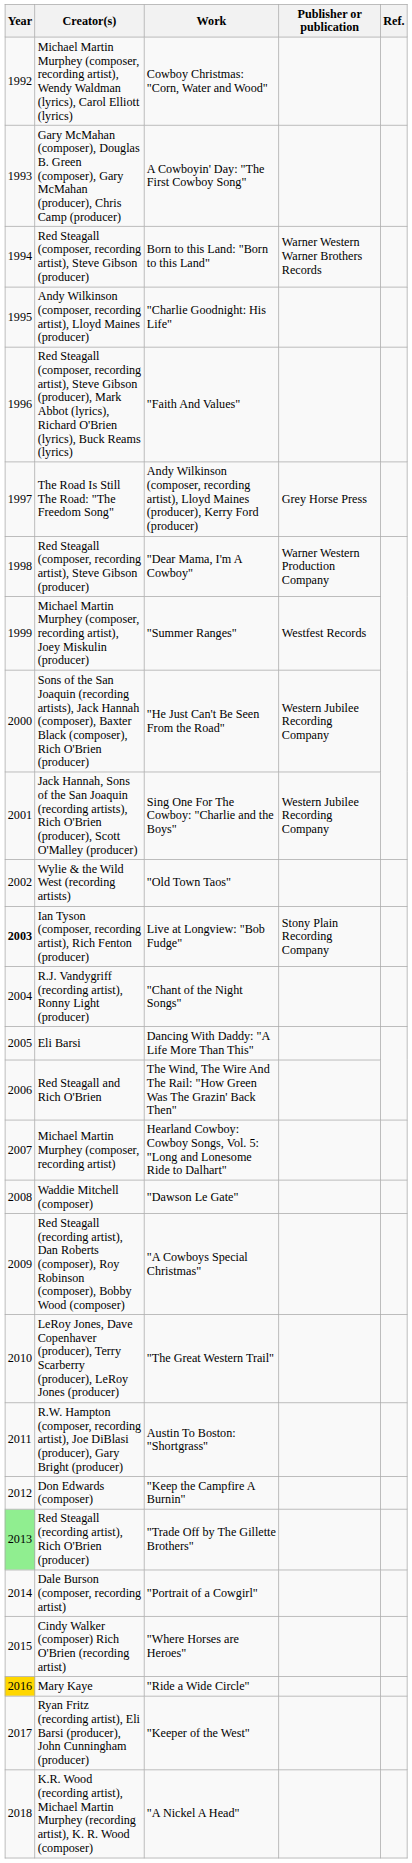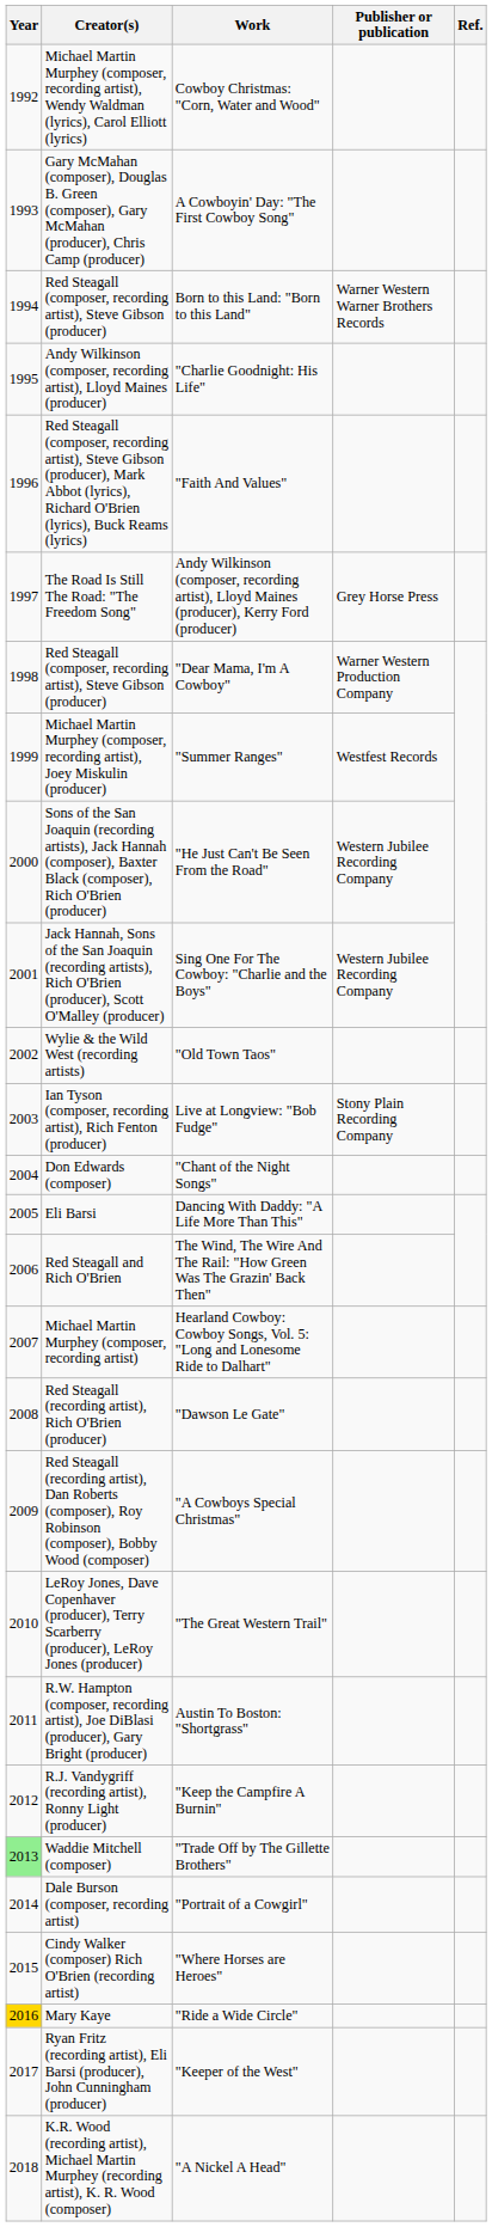Live at Longview: "Bob Fudge" | Year: bold -> normal
"Chant of the Night Songs" | Creator(s): R.J. Vandygriff (recording artist), Ronny Light (producer) -> Don Edwards (composer)
"Dawson Le Gate" | Creator(s): Waddie Mitchell (composer) -> Red Steagall (recording artist), Rich O'Brien (producer)
"Keep the Campfire A Burnin" | Creator(s): Don Edwards (composer) -> R.J. Vandygriff (recording artist), Ronny Light (producer)
"Trade Off by The Gillette Brothers" | Creator(s): Red Steagall (recording artist), Rich O'Brien (producer) -> Waddie Mitchell (composer)
